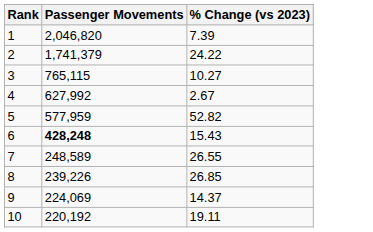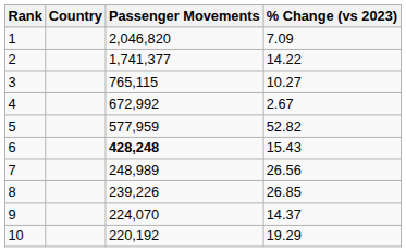+ column: Country
1 | % Change (vs 2023): 7.39 -> 7.09
2 | Passenger Movements: 1,741,379 -> 1,741,377
2 | % Change (vs 2023): 24.22 -> 14.22
4 | Passenger Movements: 627,992 -> 672,992
7 | Passenger Movements: 248,589 -> 248,989
7 | % Change (vs 2023): 26.55 -> 26.56
9 | Passenger Movements: 224,069 -> 224,070
10 | % Change (vs 2023): 19.11 -> 19.29
